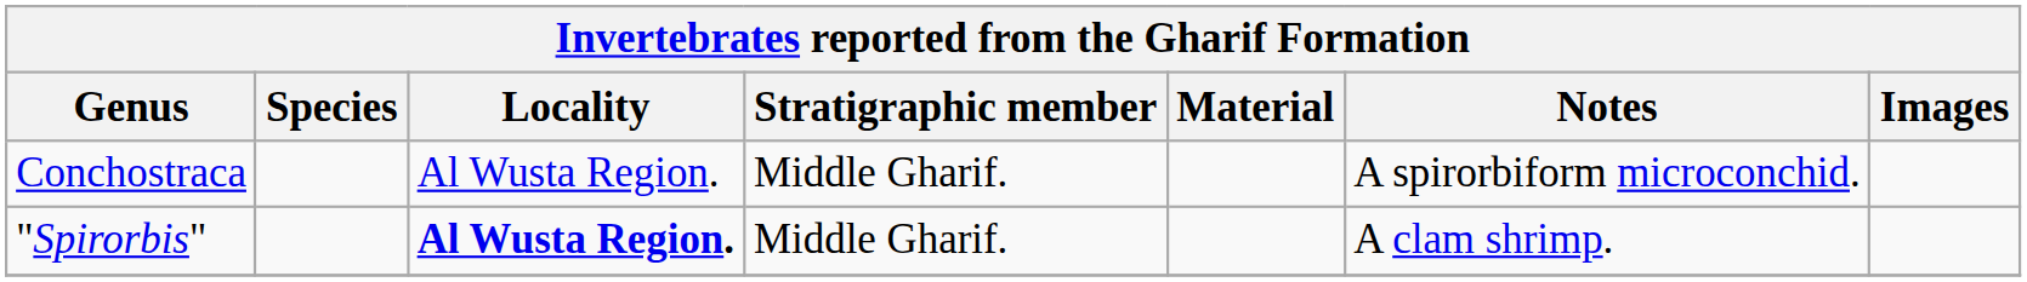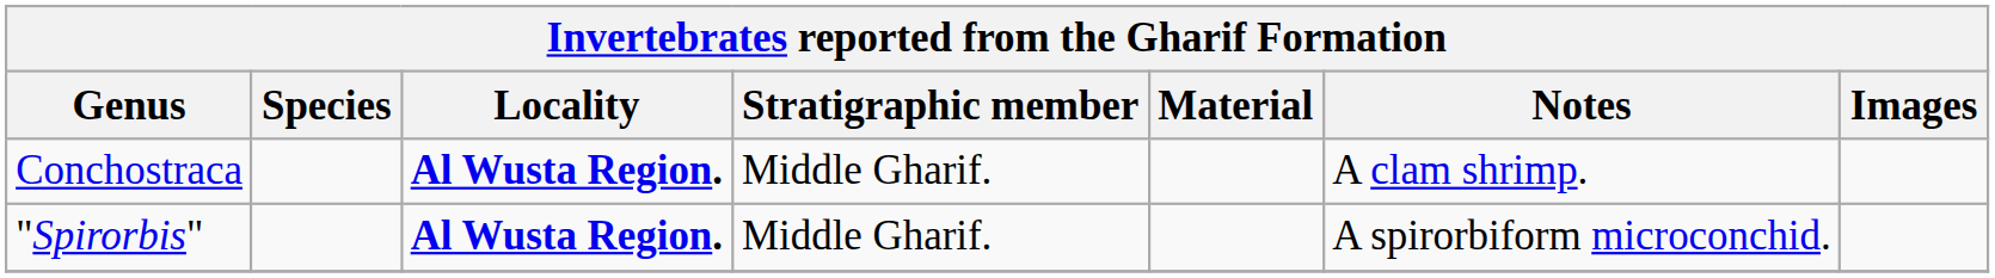Conchostraca | Locality: normal -> bold
Conchostraca | Notes: A spirorbiform microconchid. -> A clam shrimp.
"Spirorbis" | Notes: A clam shrimp. -> A spirorbiform microconchid.
